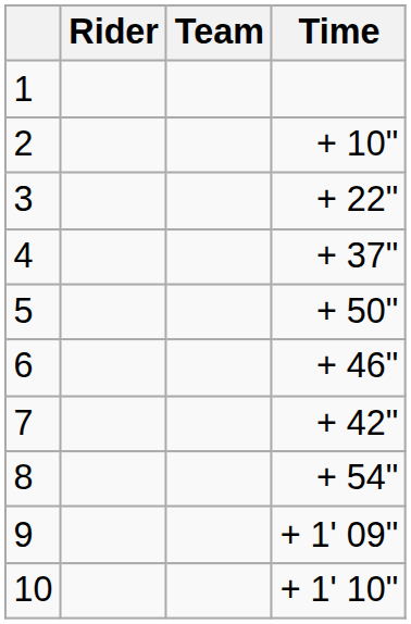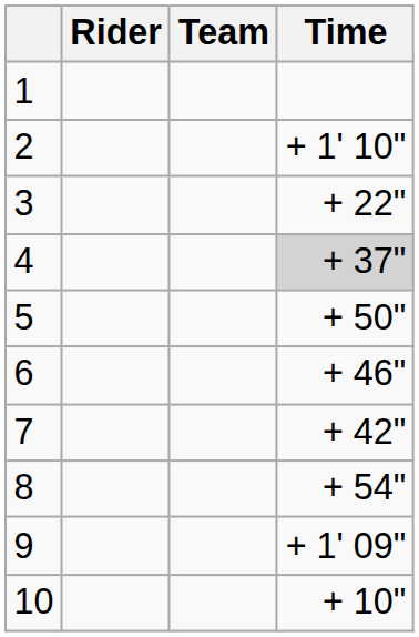2 | Time: + 10" -> + 1' 10"
4 | Time: no background -> lightgrey background
10 | Time: + 1' 10" -> + 10"
